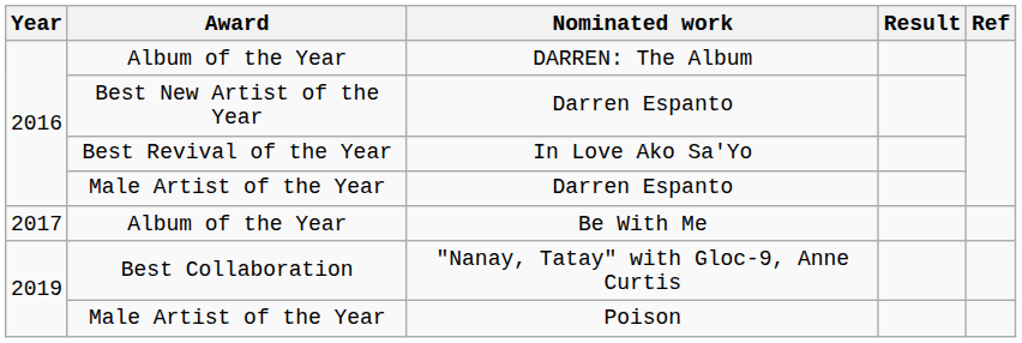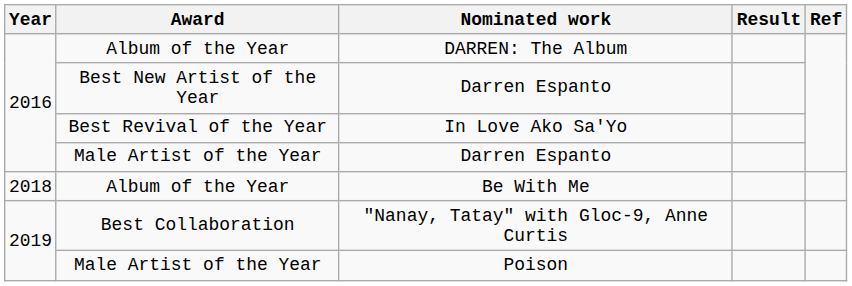Be With Me | Year: 2017 -> 2018
